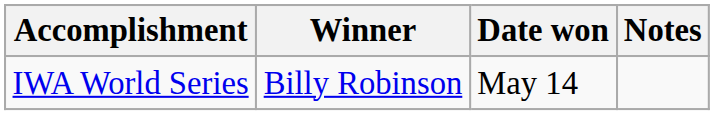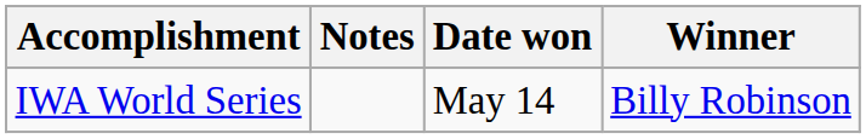columns swapped: Winner <-> Notes
